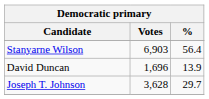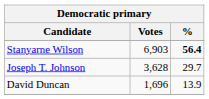Stanyarne Wilson | %: normal -> bold
rows swapped: Joseph T. Johnson <-> David Duncan
